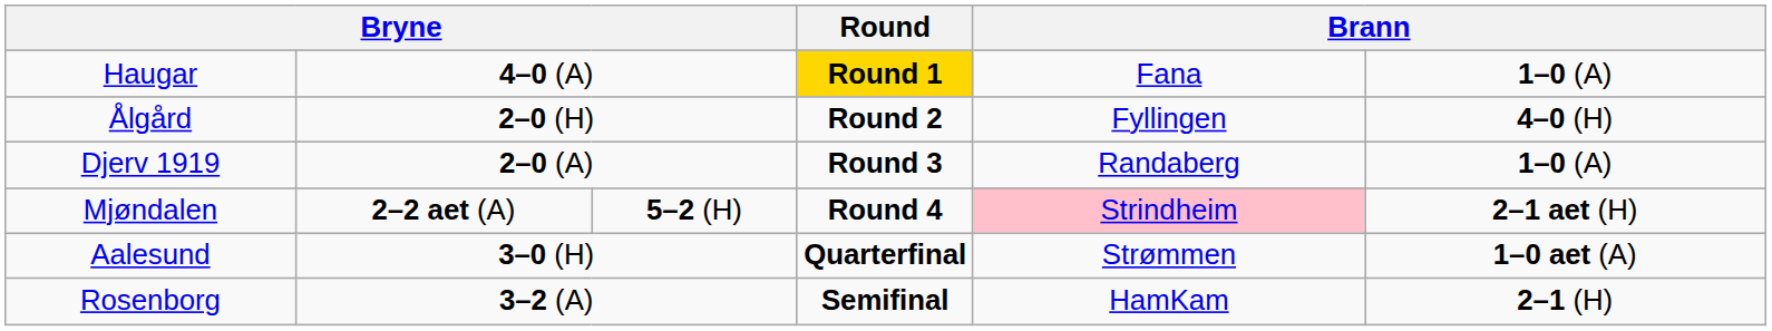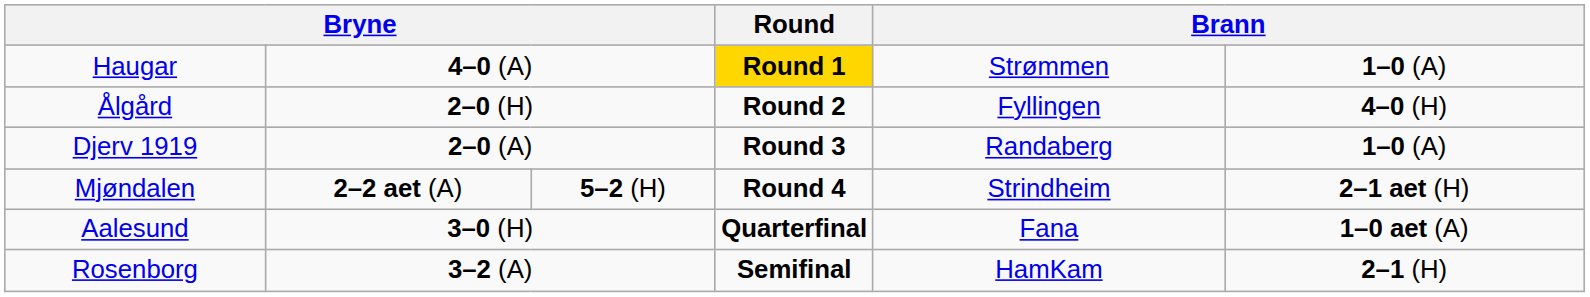Haugar | column 5: Fana -> Strømmen
Mjøndalen | column 5: pink background -> no background
Aalesund | column 5: Strømmen -> Fana
